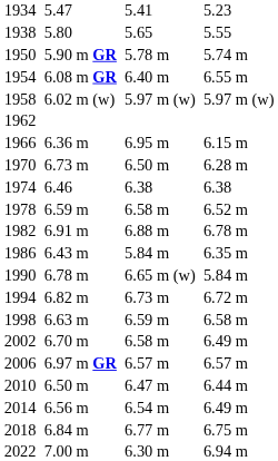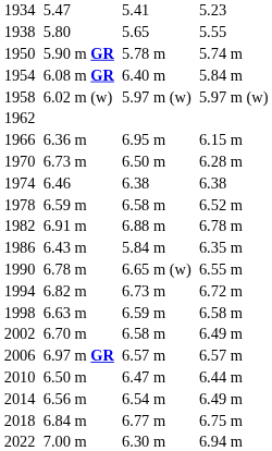1954 | column 7: 6.55 m -> 5.84 m
1990 | column 7: 5.84 m -> 6.55 m
